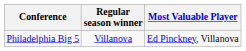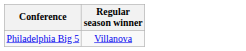- column: Most Valuable Player | Ed Pinckney, Villanova
